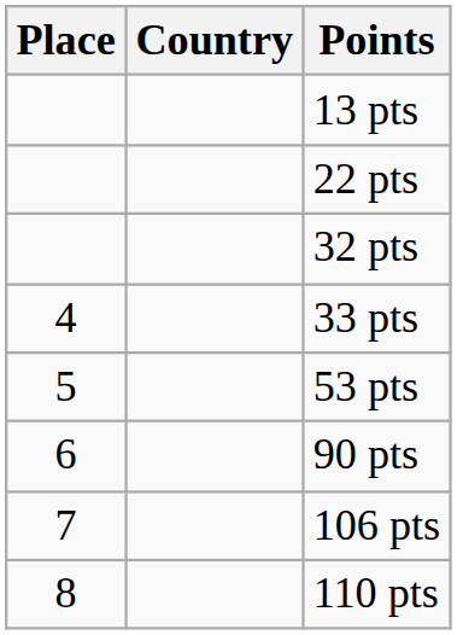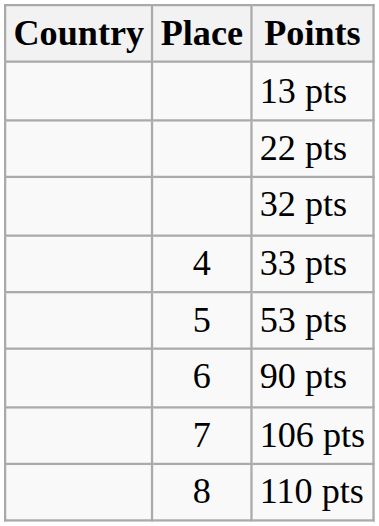columns swapped: Place <-> Country
